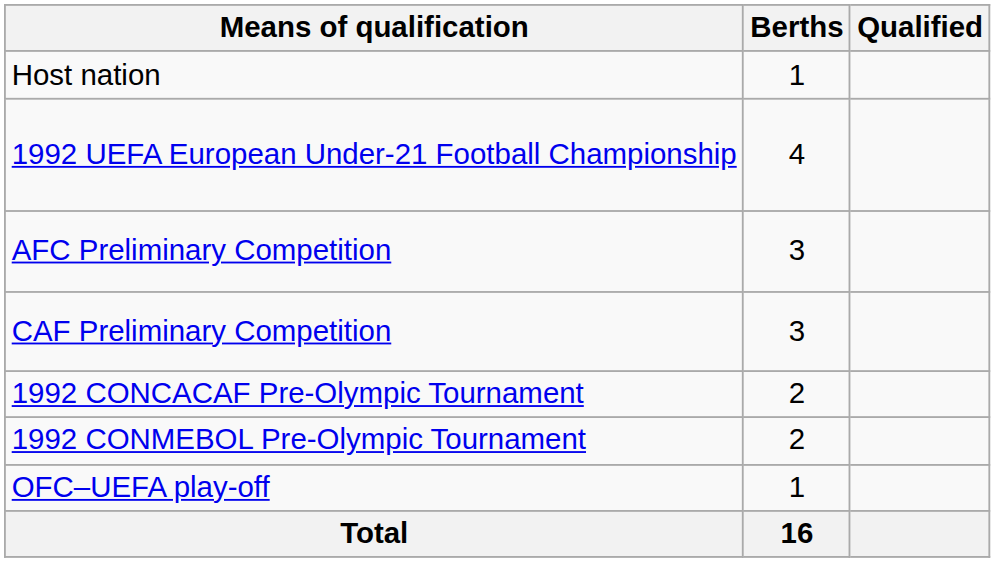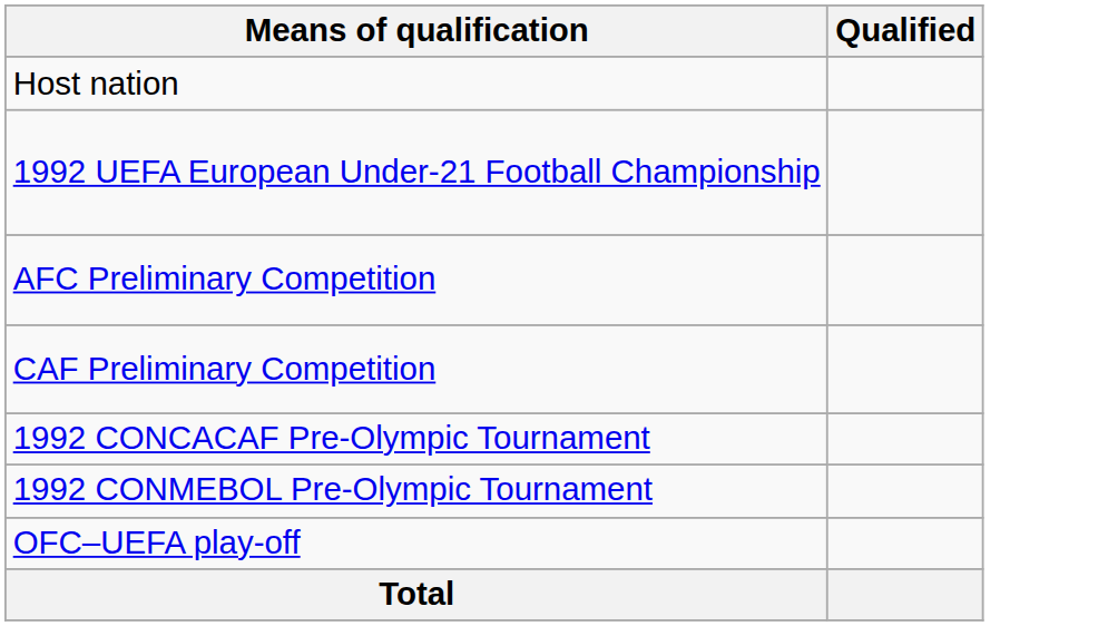- column: Berths | 1 | 4 | 3 | 3 | 2 | 2 | 1 | 16
